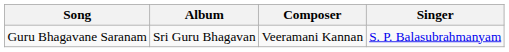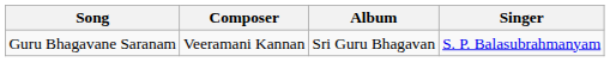columns swapped: Album <-> Composer
